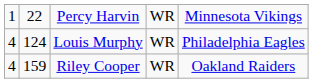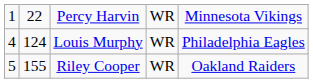Riley Cooper | column 1: 4 -> 5
Riley Cooper | column 2: 159 -> 155
